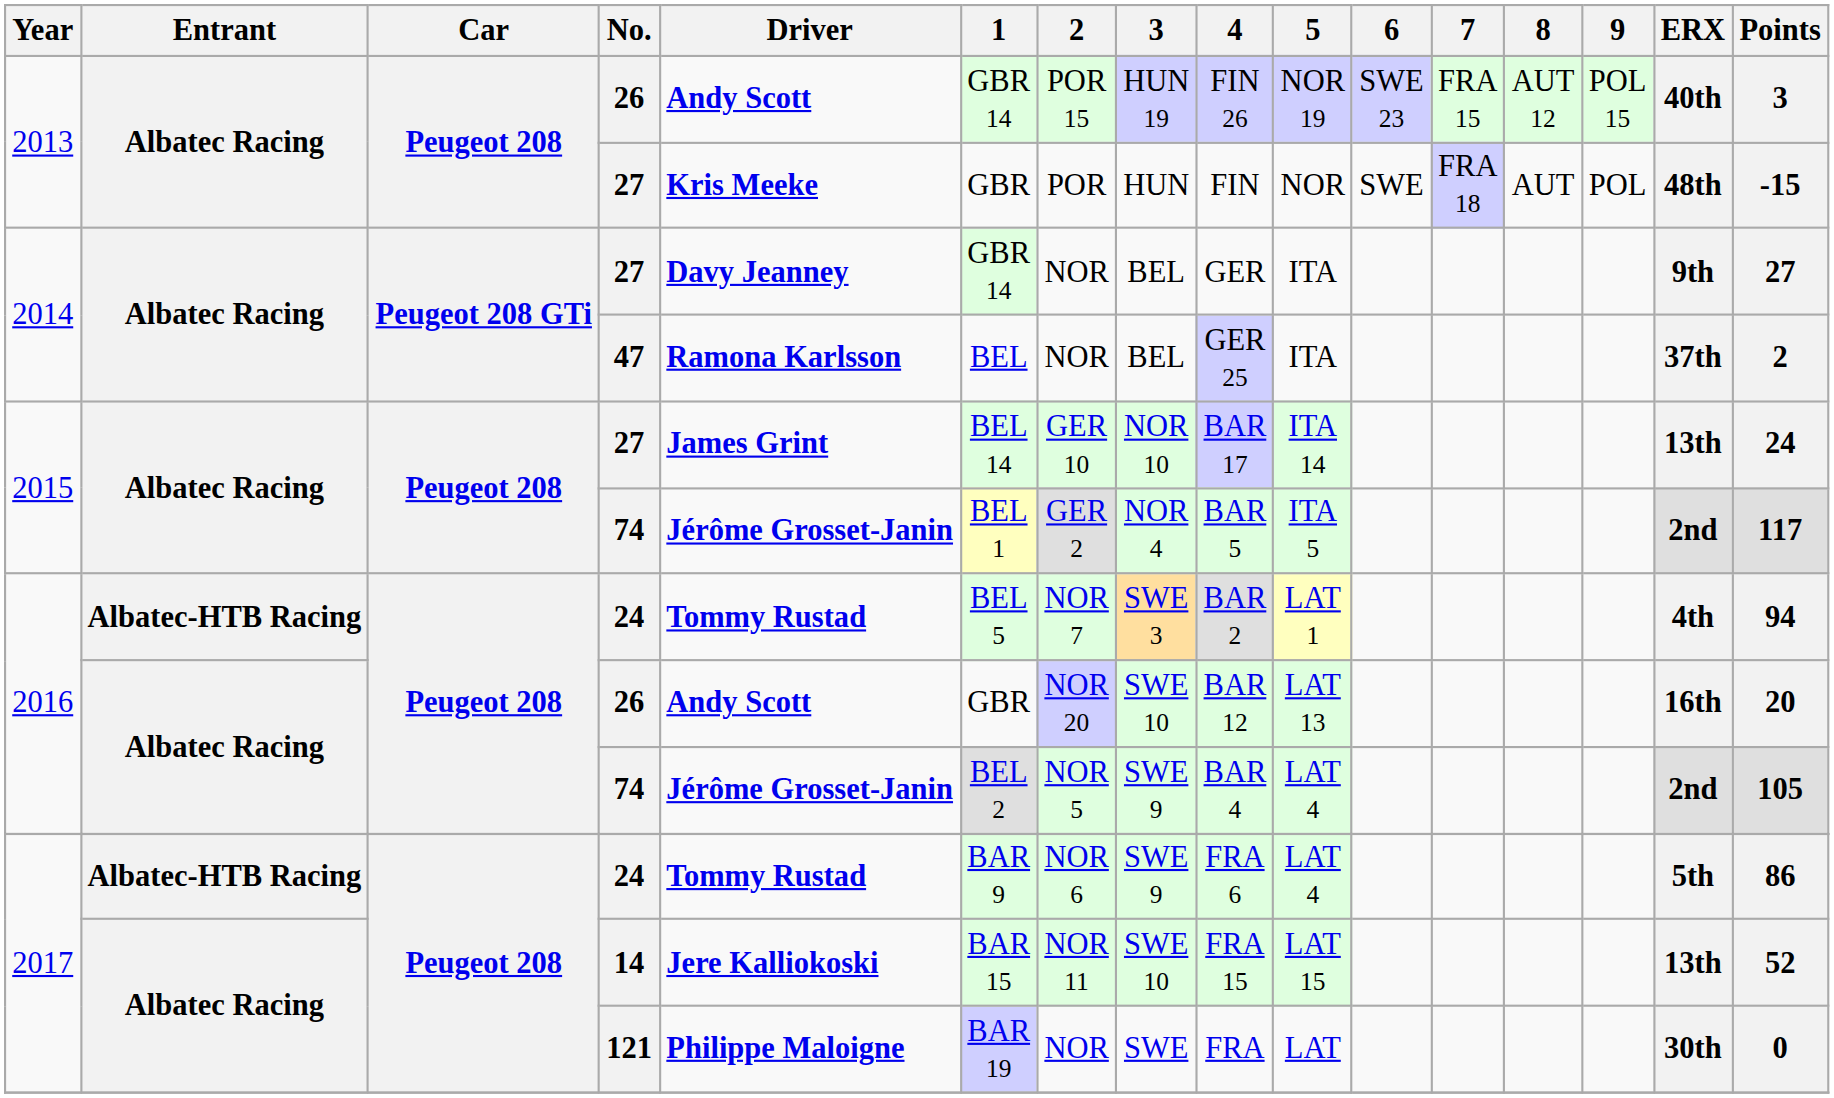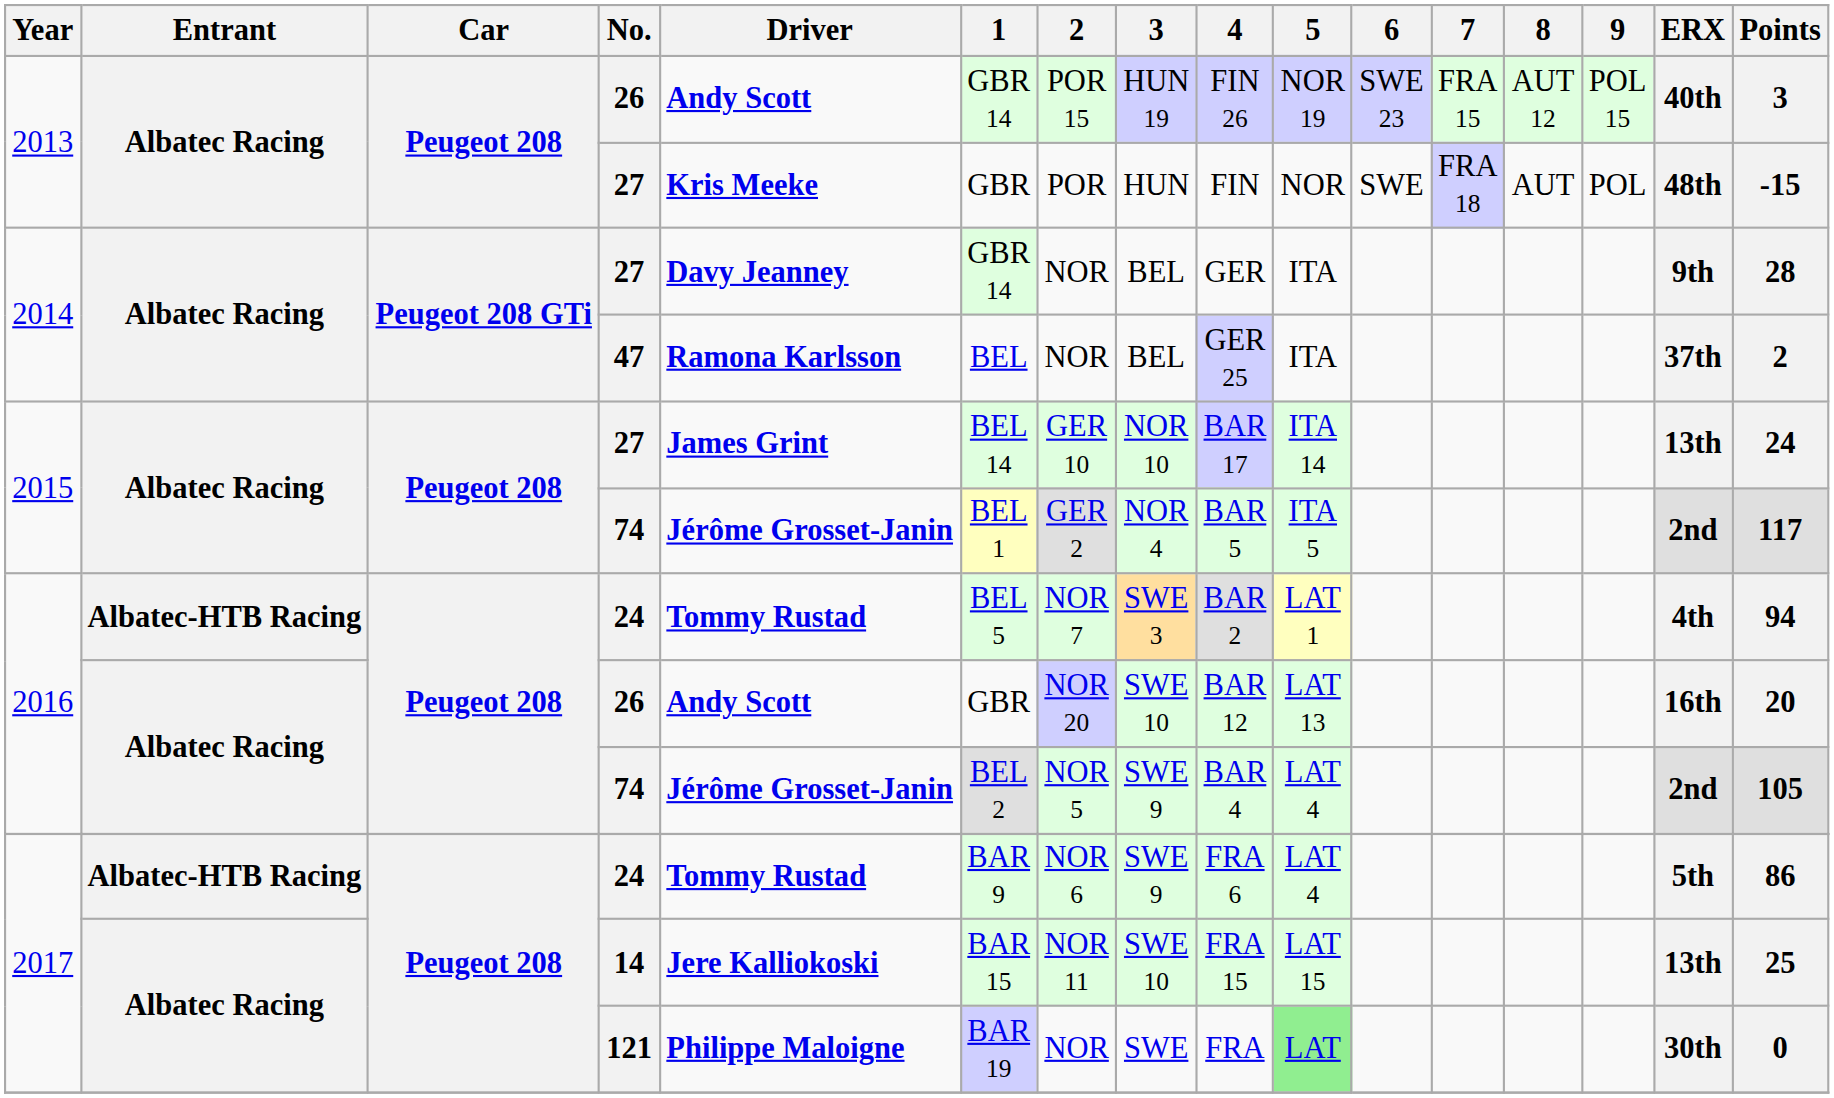2014 / 27 | Points: 27 -> 28
14 | Points: 52 -> 25
121 | 5: no background -> lightgreen background
